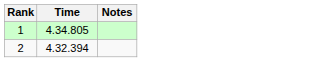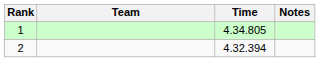+ column: Team
